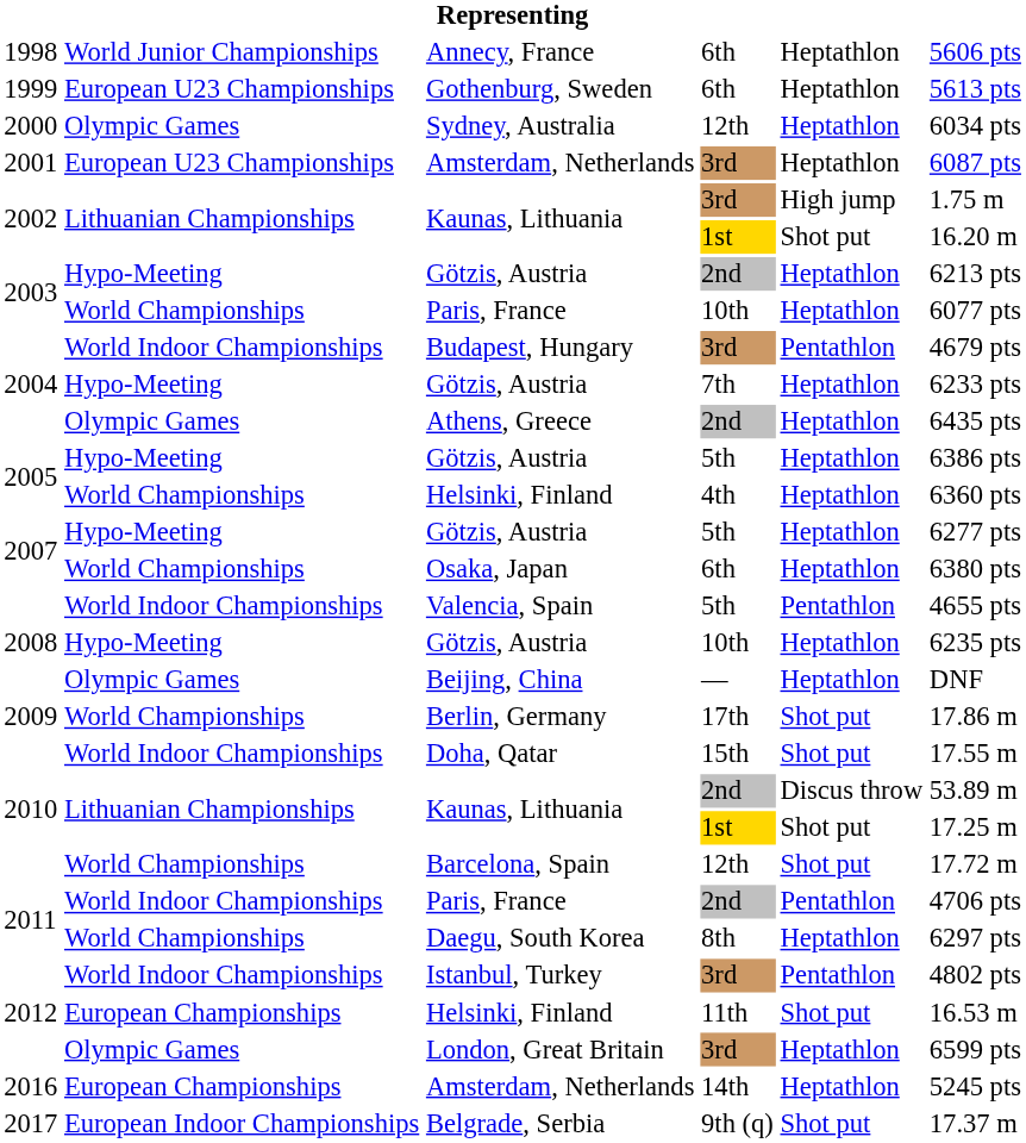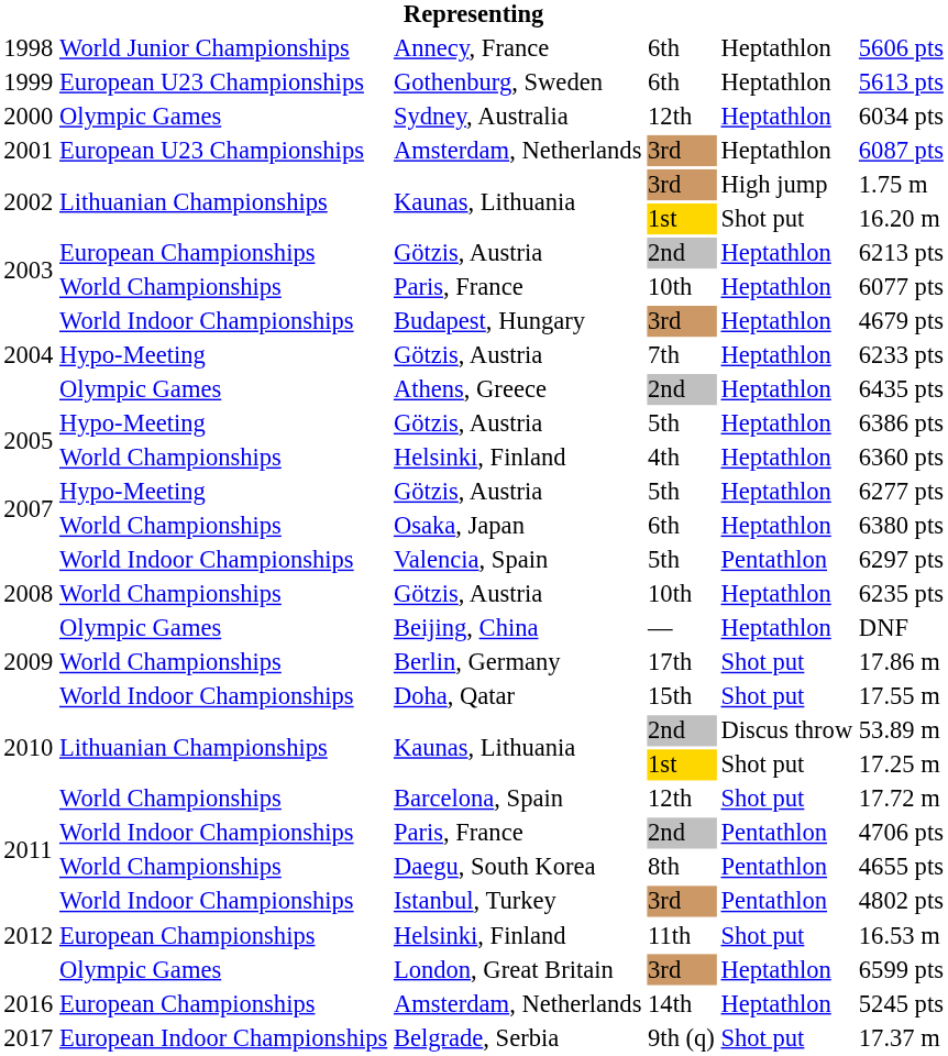2003 / Götzis, Austria | column 2: Hypo-Meeting -> European Championships
Budapest, Hungary | column 5: Pentathlon -> Heptathlon
Valencia, Spain | column 6: 4655 pts -> 6297 pts
2008 / Götzis, Austria | column 2: Hypo-Meeting -> World Championships
Daegu, South Korea | column 5: Heptathlon -> Pentathlon
Daegu, South Korea | column 6: 6297 pts -> 4655 pts
